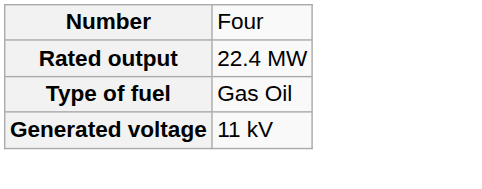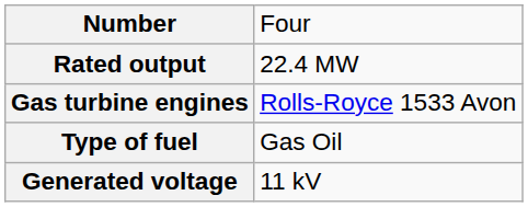+ row: Gas turbine engines | Rolls-Royce 1533 Avon
